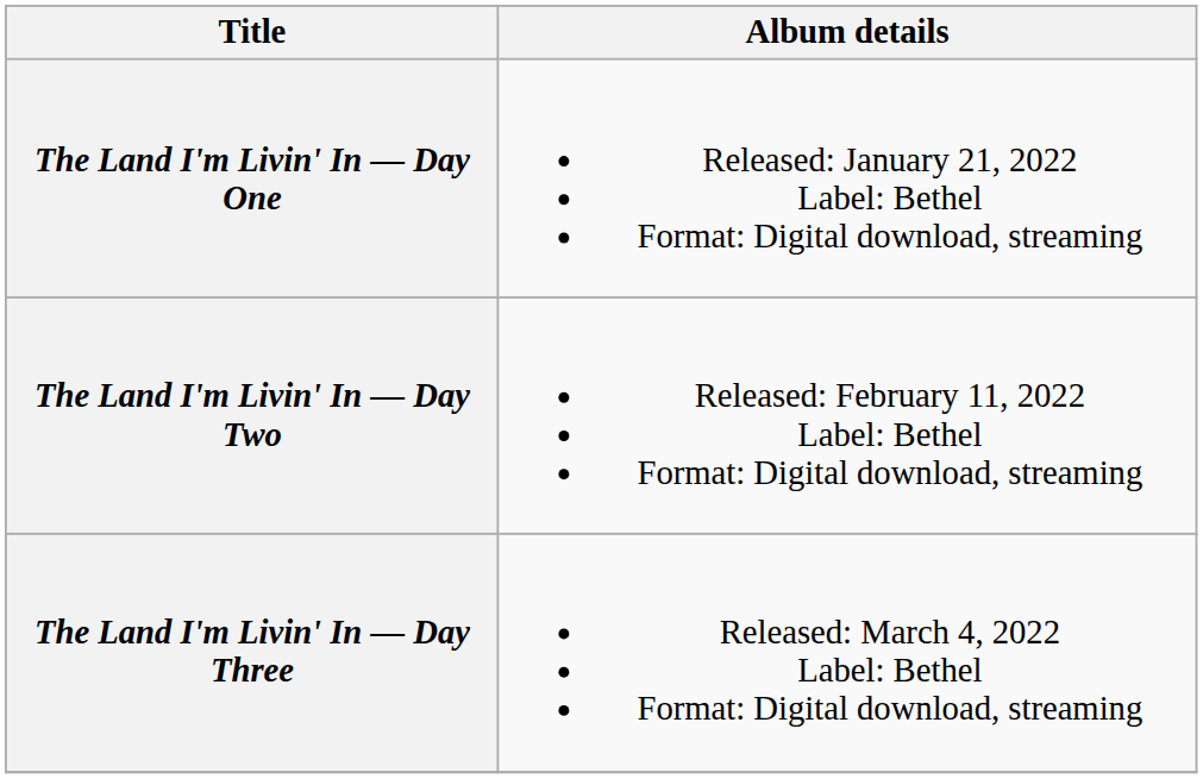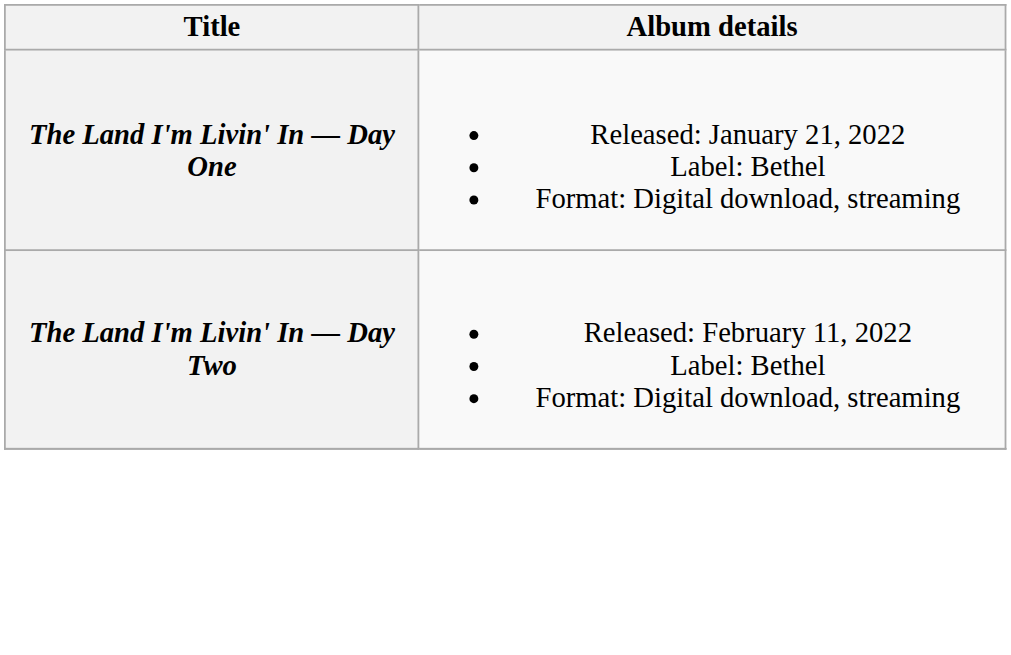- row: The Land I'm Livin' In — Day Three | Released: March 4, 2022 Label: Bethel Format: Digital download, streaming
